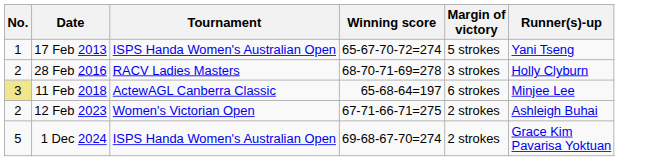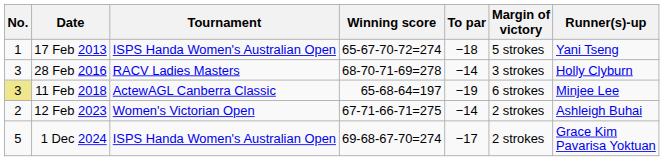+ column: To par | −18 | −14 | −19 | −14 | −17
28 Feb 2016 | No.: 2 -> 3
